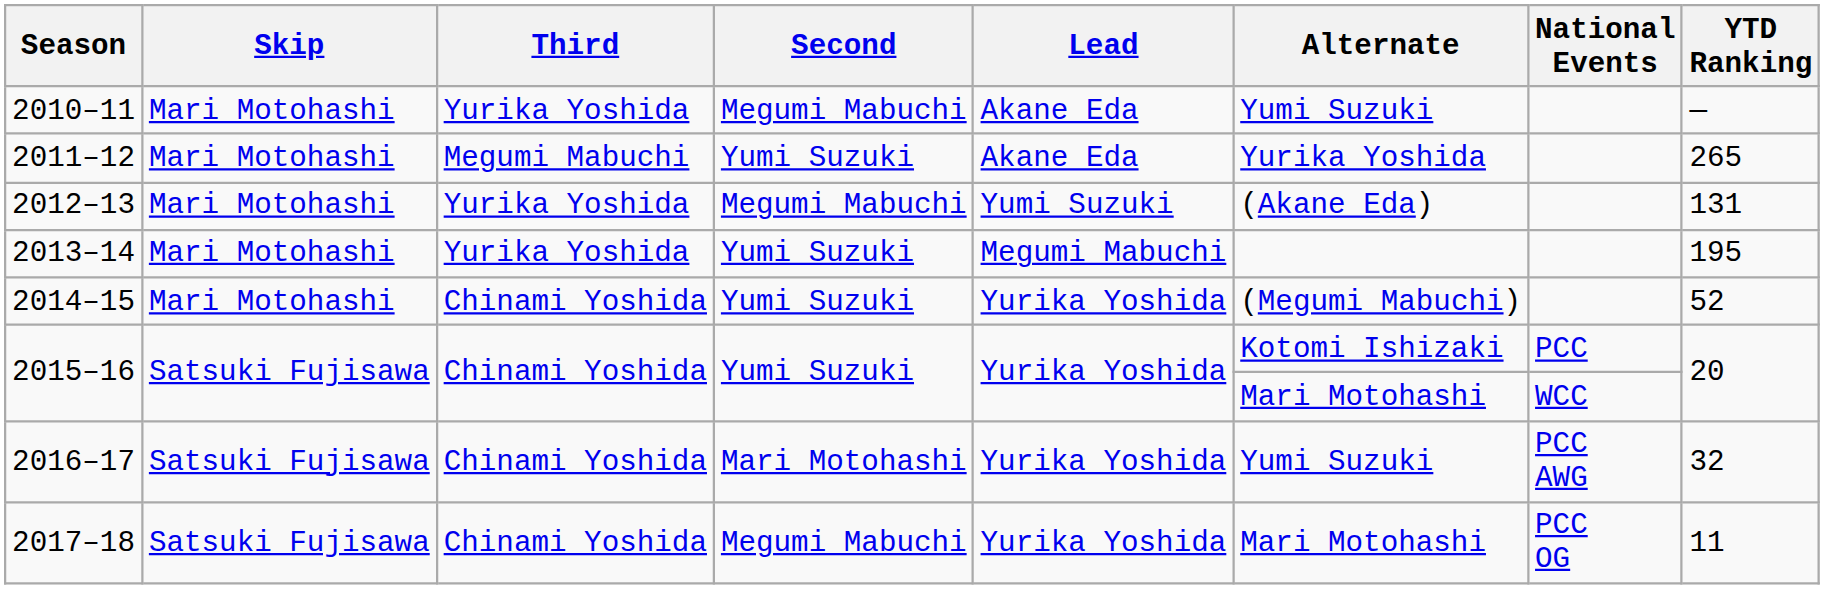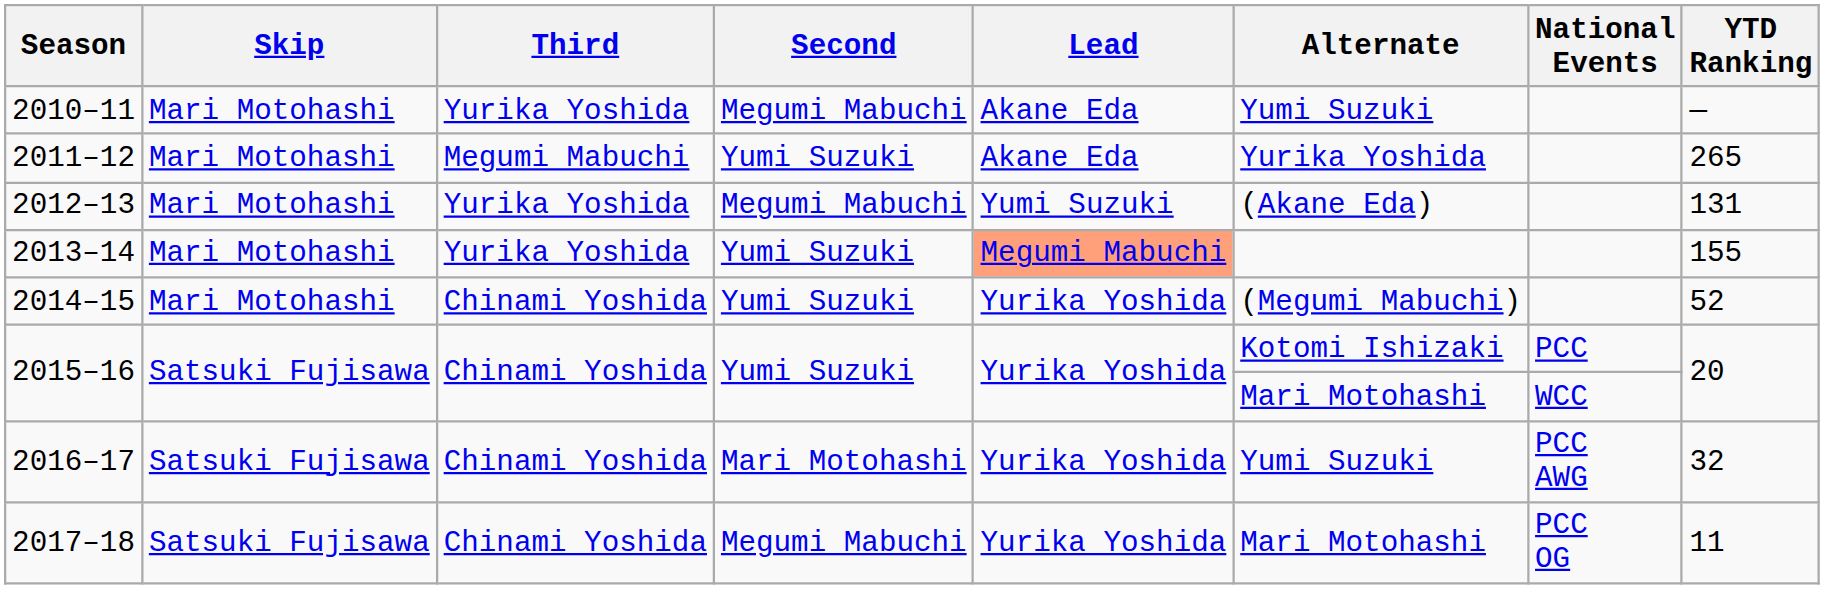2013–14 | Lead: no background -> lightsalmon background
2013–14 | YTD Ranking: 195 -> 155
